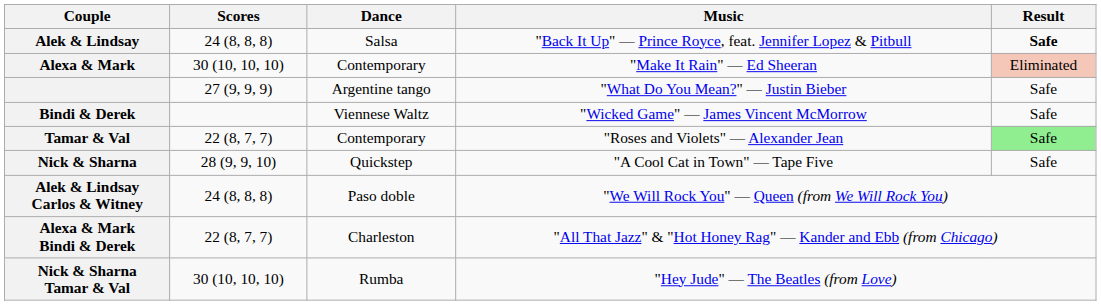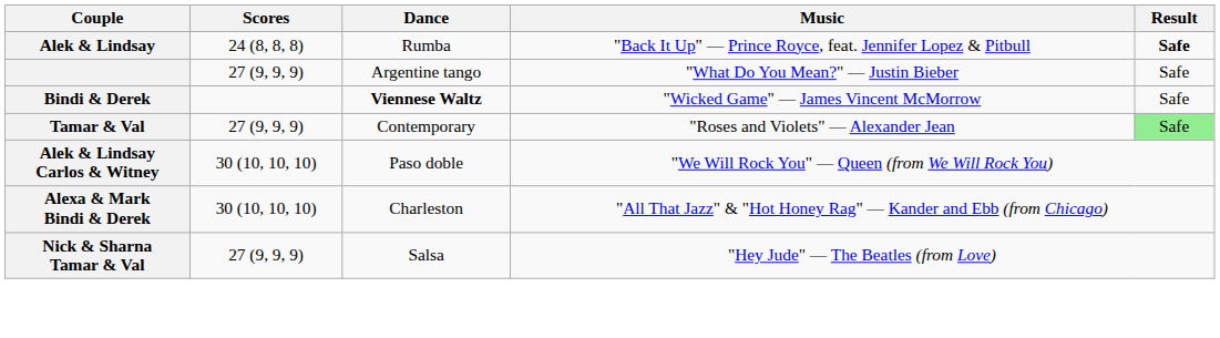Alek & Lindsay | Dance: Salsa -> Rumba
- row: Alexa & Mark | 30 (10, 10, 10) | Contemporary | "Make It Rain" — Ed Sheeran | Eliminated
Bindi & Derek | Dance: normal -> bold
Tamar & Val | Scores: 22 (8, 7, 7) -> 27 (9, 9, 9)
- row: Nick & Sharna | 28 (9, 9, 10) | Quickstep | "A Cool Cat in Town" — Tape Five | Safe
Alek & Lindsay Carlos & Witney | Scores: 24 (8, 8, 8) -> 30 (10, 10, 10)
Alexa & Mark Bindi & Derek | Scores: 22 (8, 7, 7) -> 30 (10, 10, 10)
Nick & Sharna Tamar & Val | Scores: 30 (10, 10, 10) -> 27 (9, 9, 9)
Nick & Sharna Tamar & Val | Dance: Rumba -> Salsa
